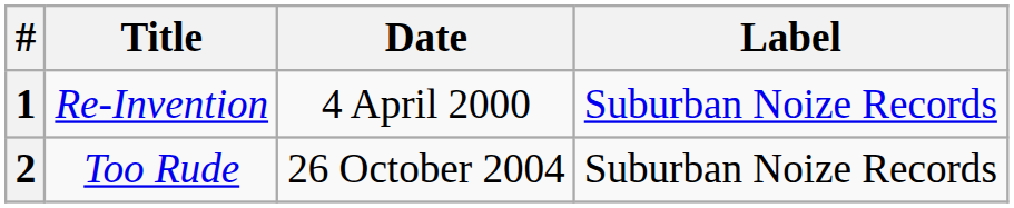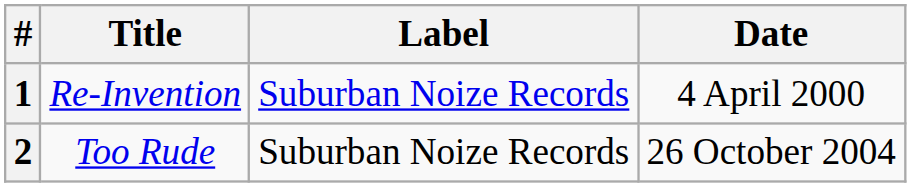columns swapped: Date <-> Label
